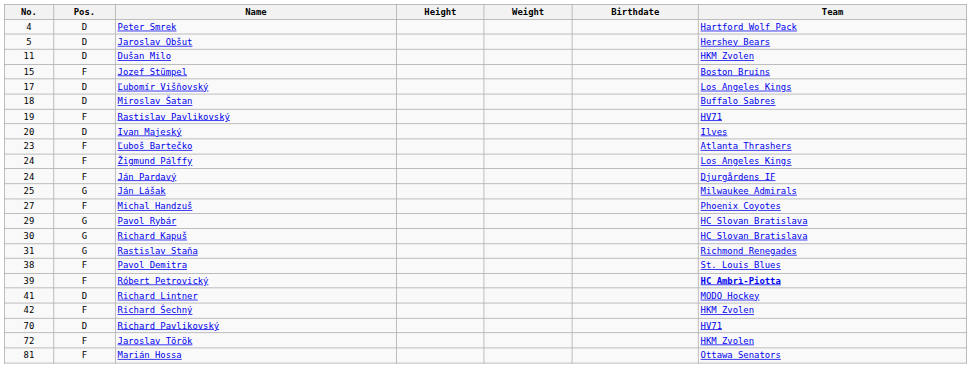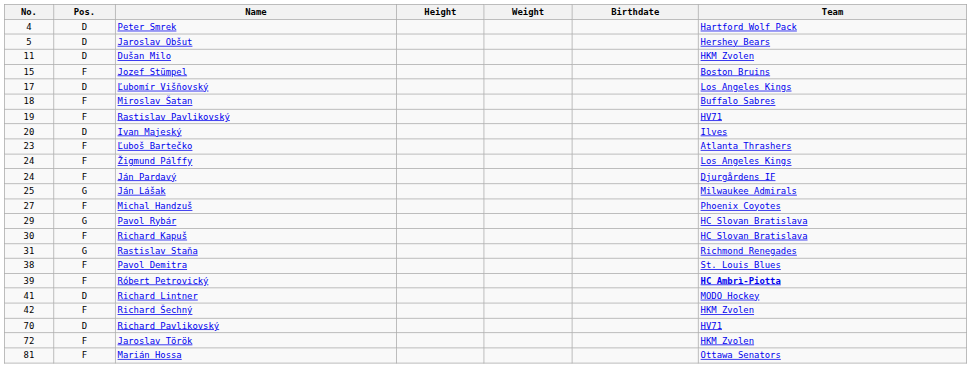Miroslav Šatan | Pos.: D -> F
Richard Kapuš | Pos.: G -> F
